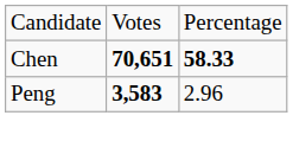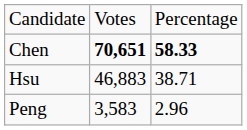+ row: Hsu | 46,883 | 38.71
Peng | column 2: bold -> normal
